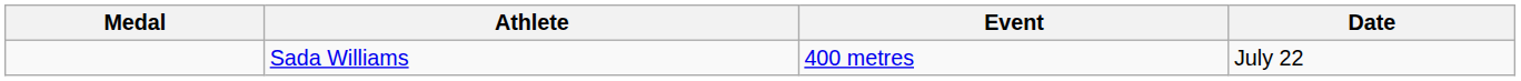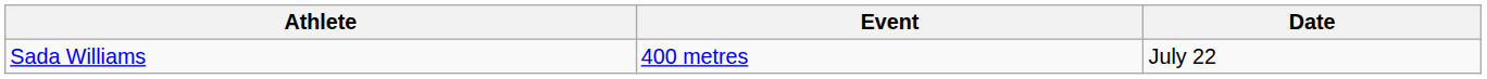- column: Medal
